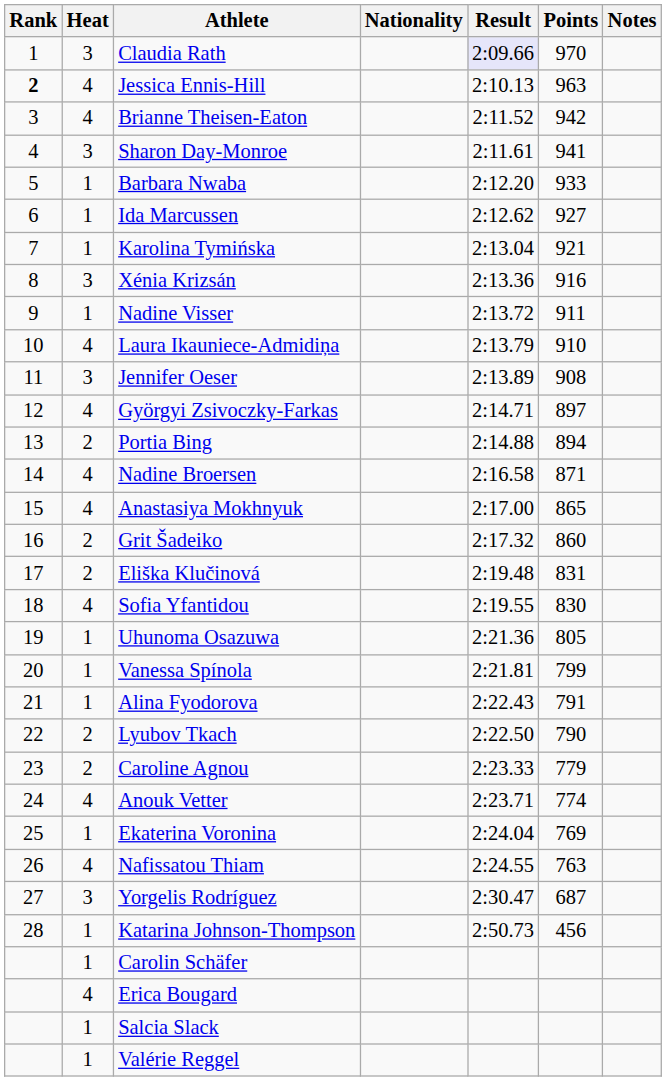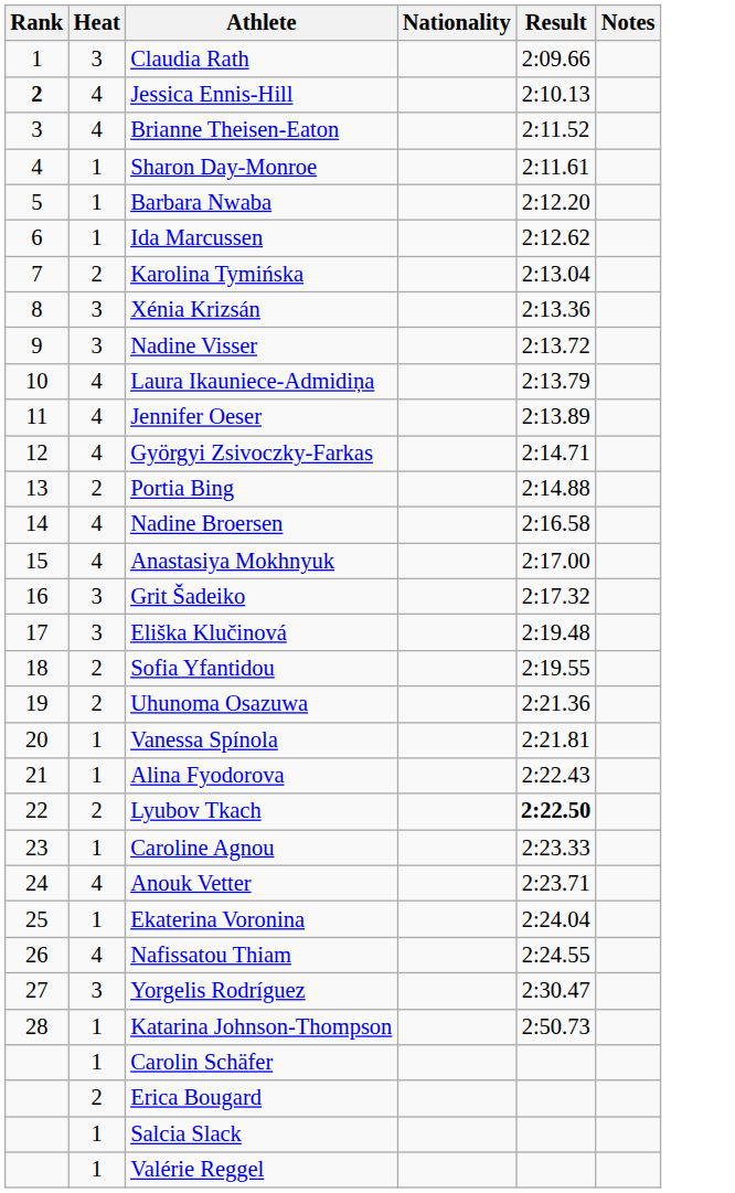- column: Points | 970 | 963 | 942 | 941 | 933 | 927 | 921 | 916 | 911 | 910 | 908 | 897 | 894 | 871 | 865 | 860 | 831 | 830 | 805 | 799 | 791 | 790 | 779 | 774 | 769 | 763 | 687 | 456
Claudia Rath | Result: lavender background -> no background
Sharon Day-Monroe | Heat: 3 -> 1
Karolina Tymińska | Heat: 1 -> 2
Nadine Visser | Heat: 1 -> 3
Jennifer Oeser | Heat: 3 -> 4
Grit Šadeiko | Heat: 2 -> 3
Eliška Klučinová | Heat: 2 -> 3
Sofia Yfantidou | Heat: 4 -> 2
Uhunoma Osazuwa | Heat: 1 -> 2
Lyubov Tkach | Result: normal -> bold
Caroline Agnou | Heat: 2 -> 1
Erica Bougard | Heat: 4 -> 2
